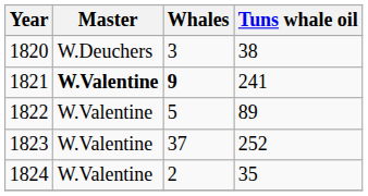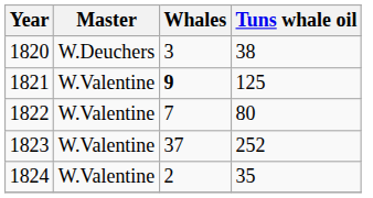1821 | Master: bold -> normal
1821 | Tuns whale oil: 241 -> 125
1822 | Whales: 5 -> 7
1822 | Tuns whale oil: 89 -> 80
